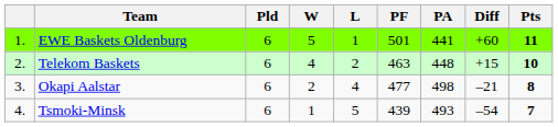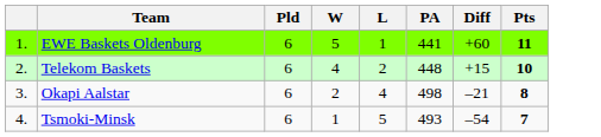- column: PF | 501 | 463 | 477 | 439
